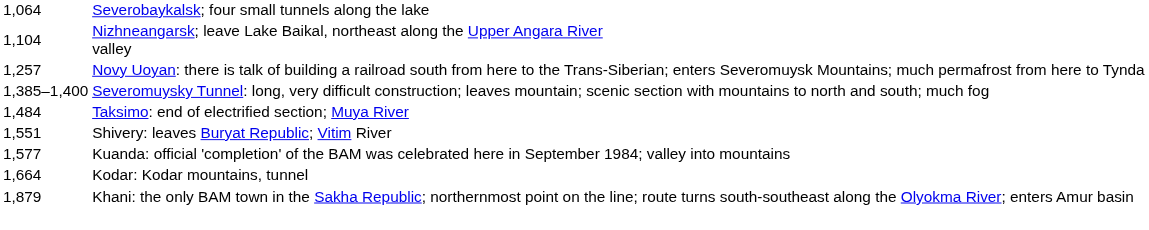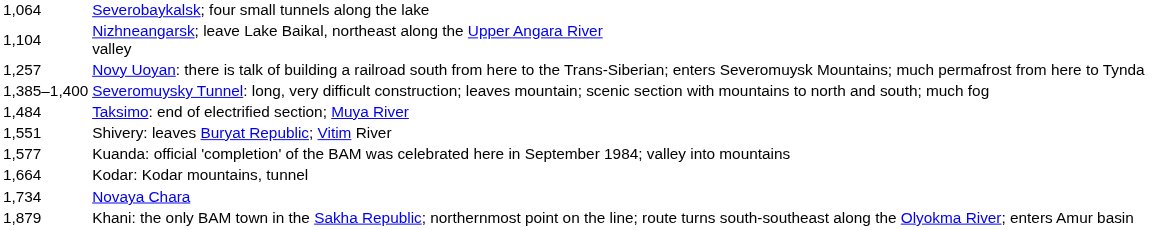+ row: 1,734 | Novaya Chara
